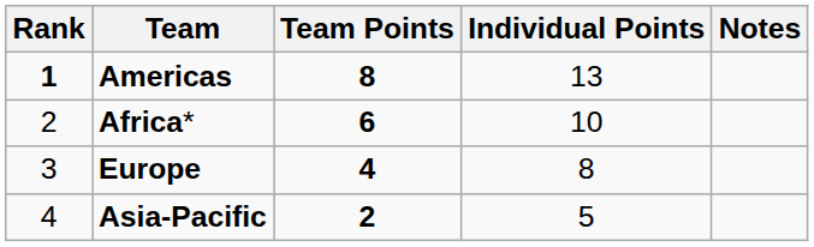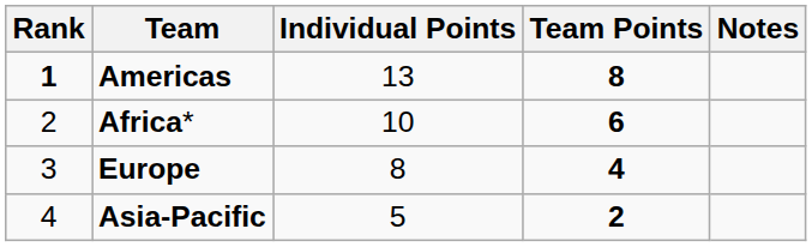columns swapped: Individual Points <-> Team Points
